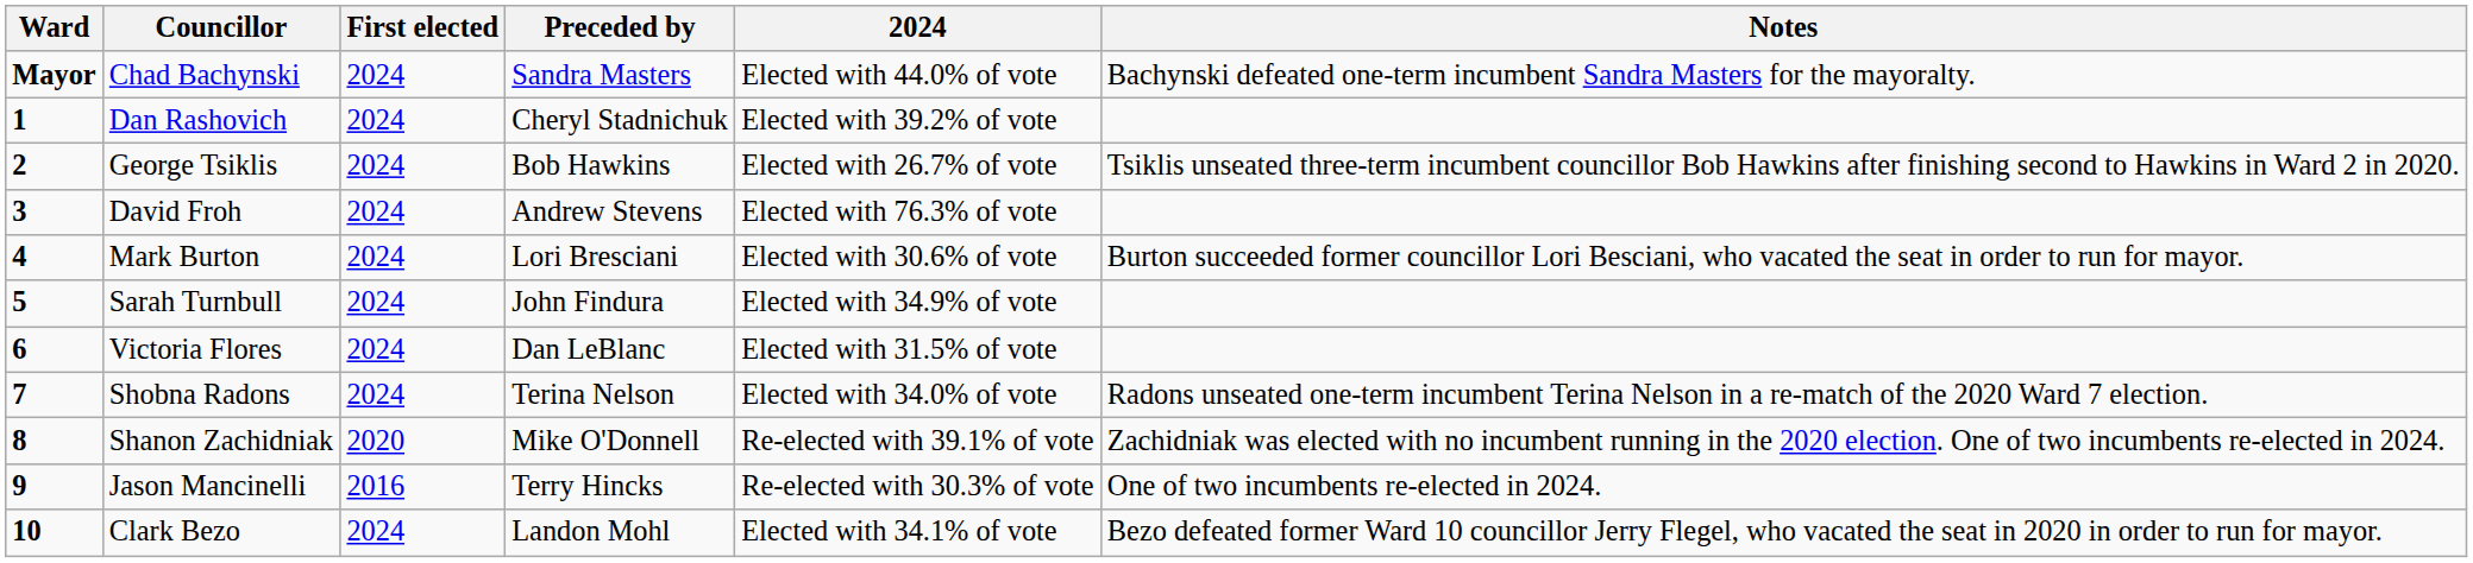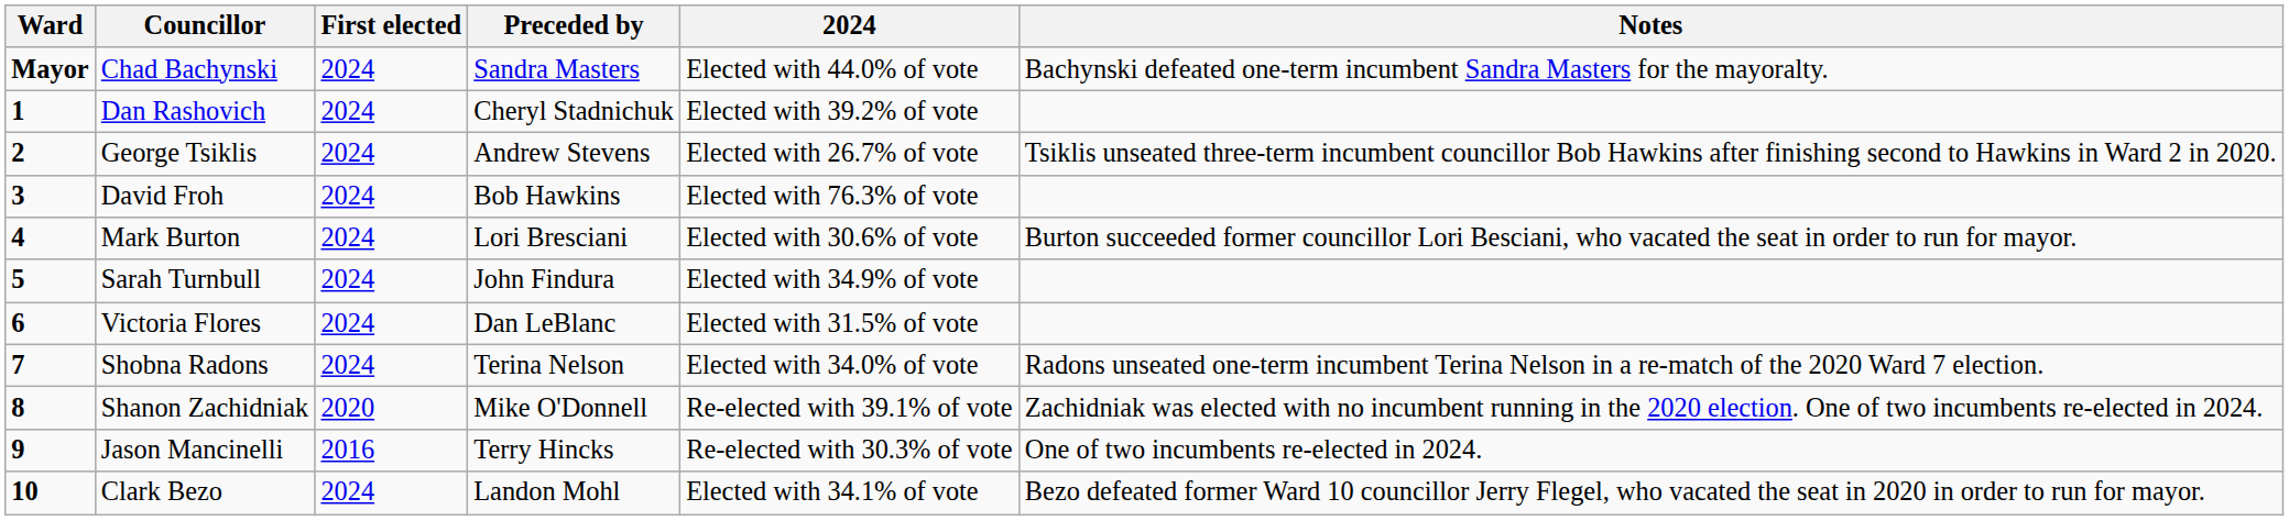George Tsiklis | Preceded by: Bob Hawkins -> Andrew Stevens
David Froh | Preceded by: Andrew Stevens -> Bob Hawkins
